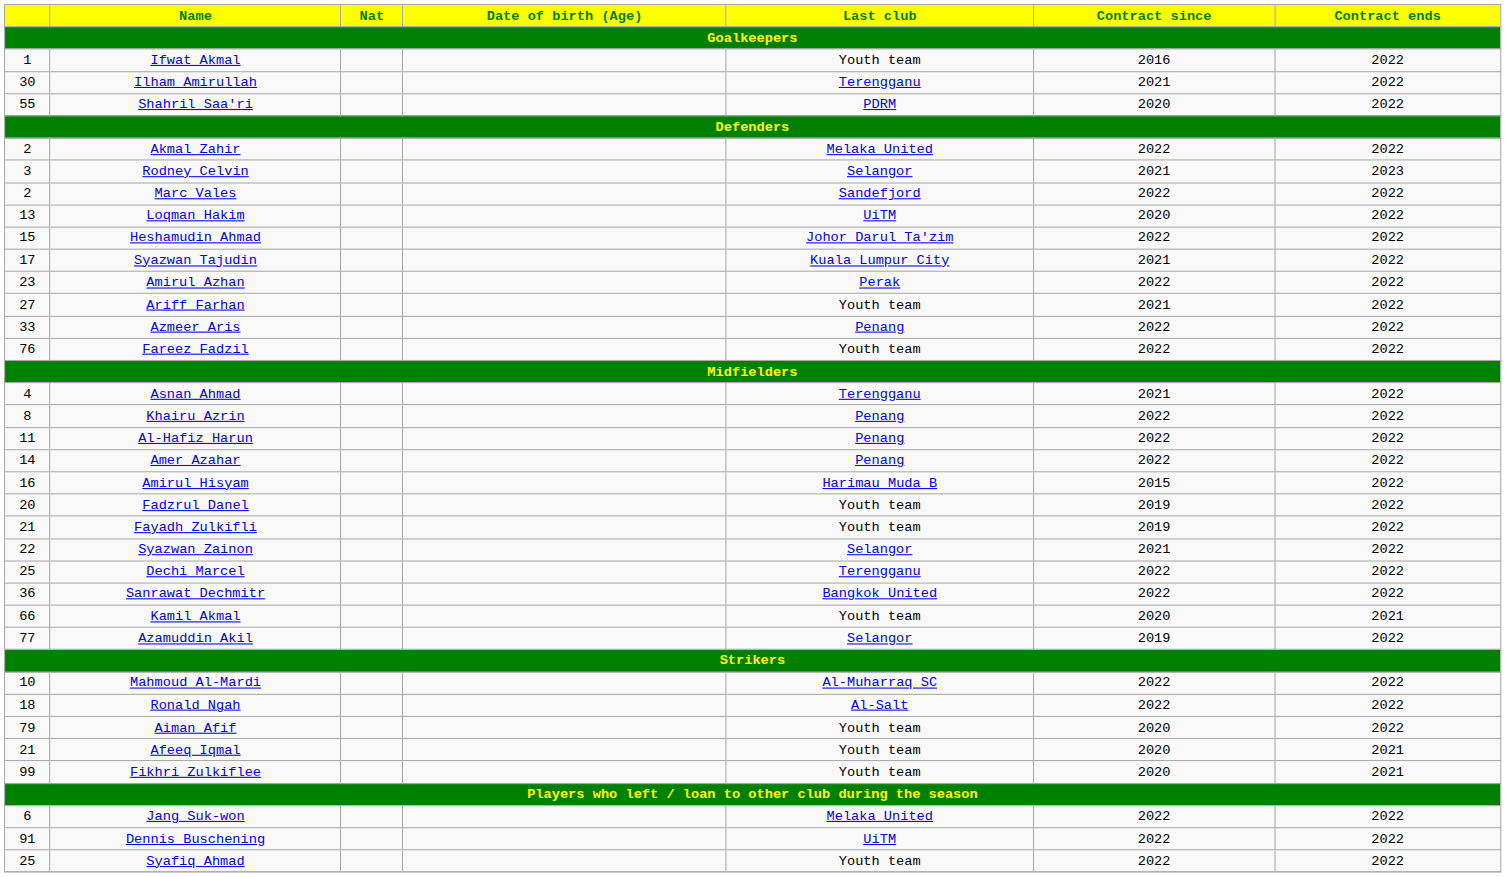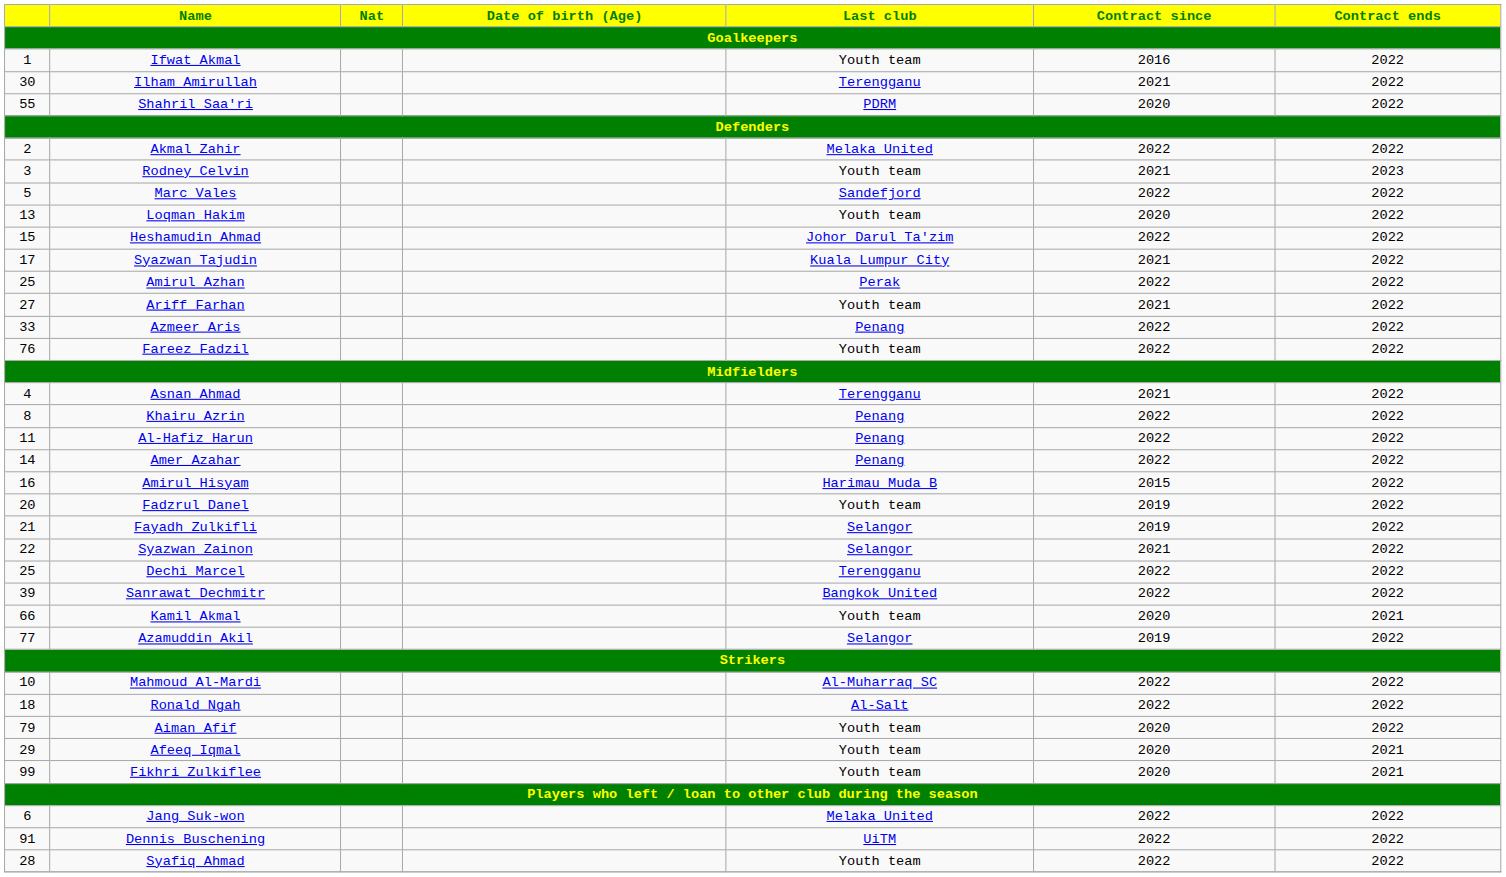Rodney Celvin | Last club: Selangor -> Youth team
Marc Vales | column 1: 2 -> 5
Loqman Hakim | Last club: UiTM -> Youth team
Amirul Azhan | column 1: 23 -> 25
Fayadh Zulkifli | Last club: Youth team -> Selangor
Sanrawat Dechmitr | column 1: 36 -> 39
Afeeq Iqmal | column 1: 21 -> 29
Syafiq Ahmad | column 1: 25 -> 28
